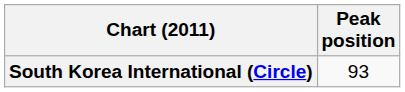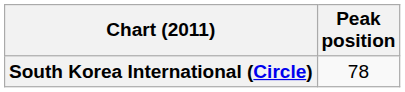South Korea International (Circle) | Peak position: 93 -> 78
